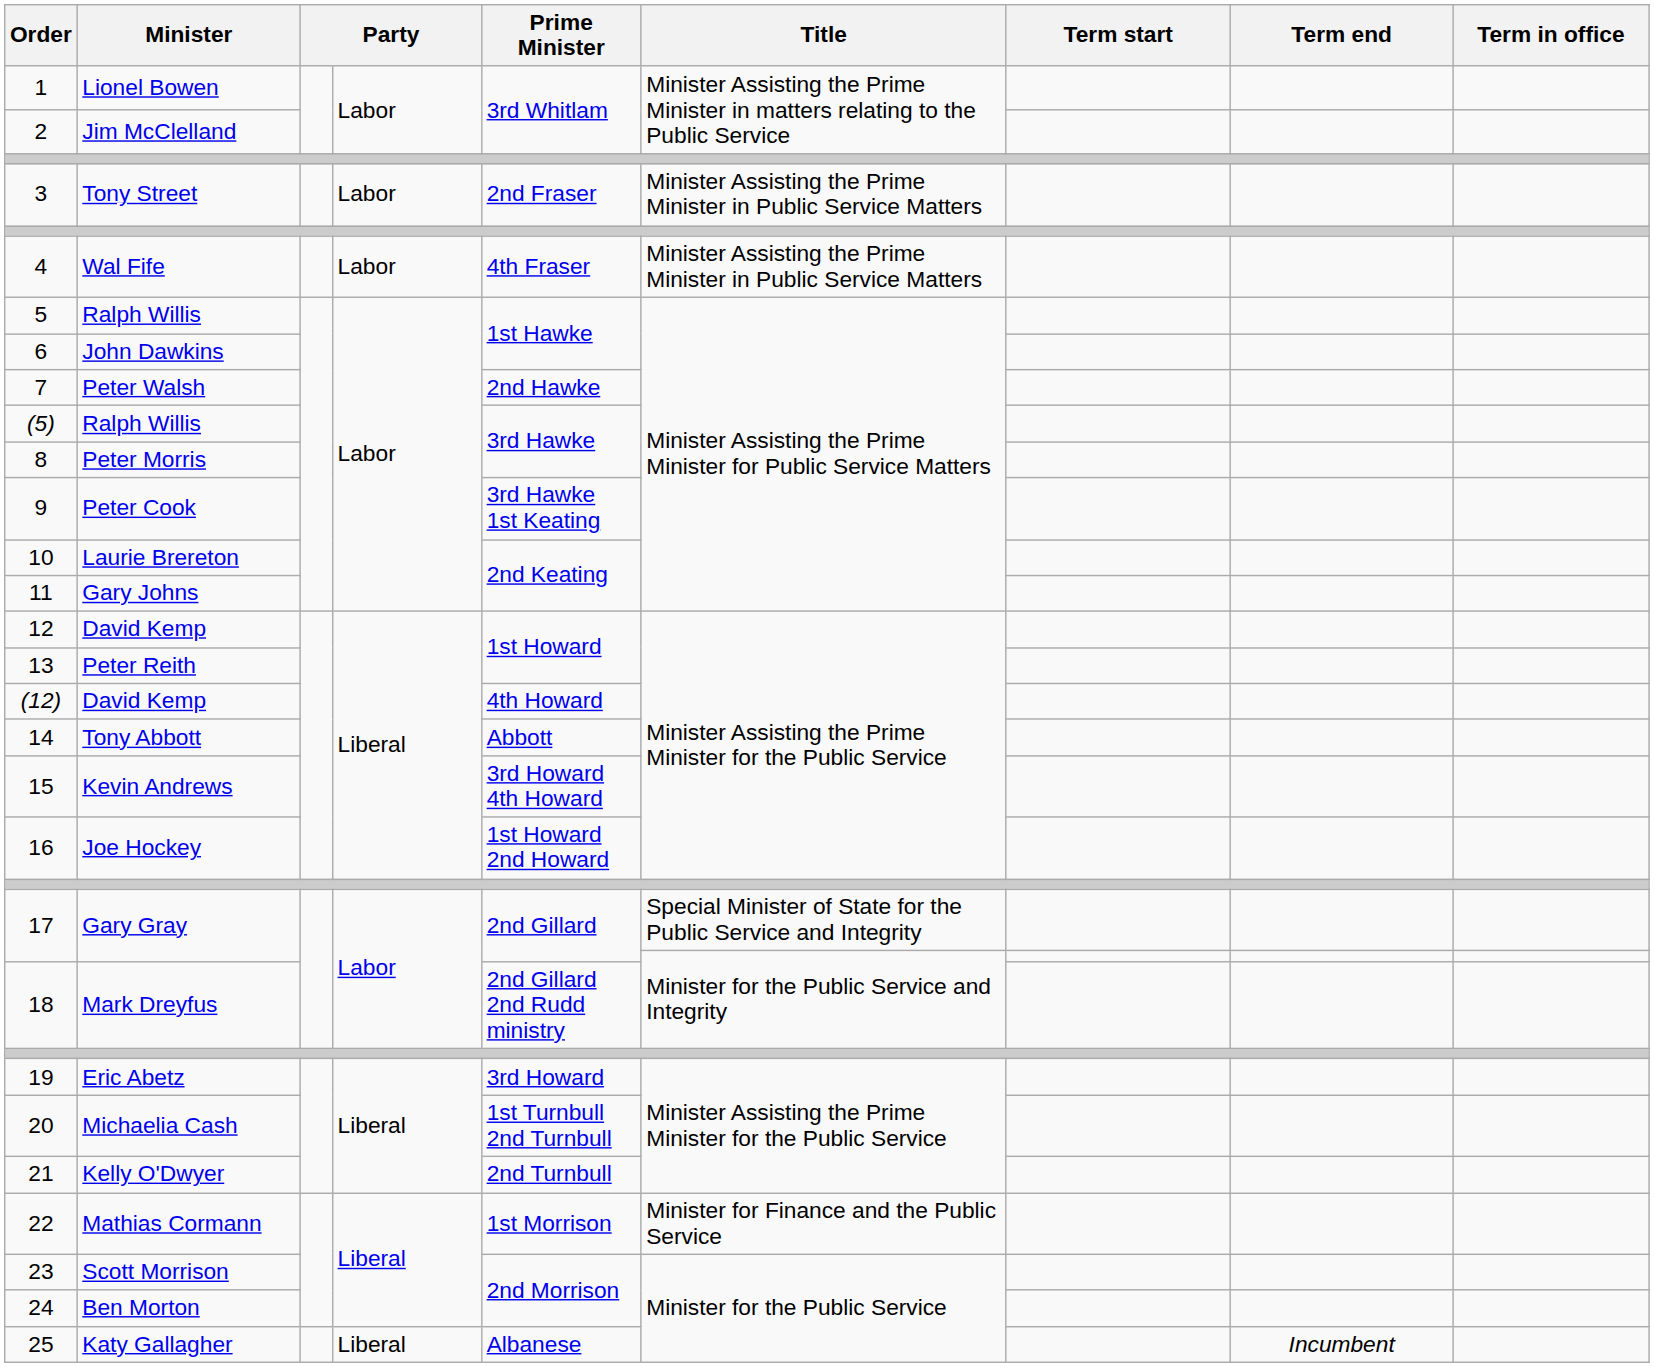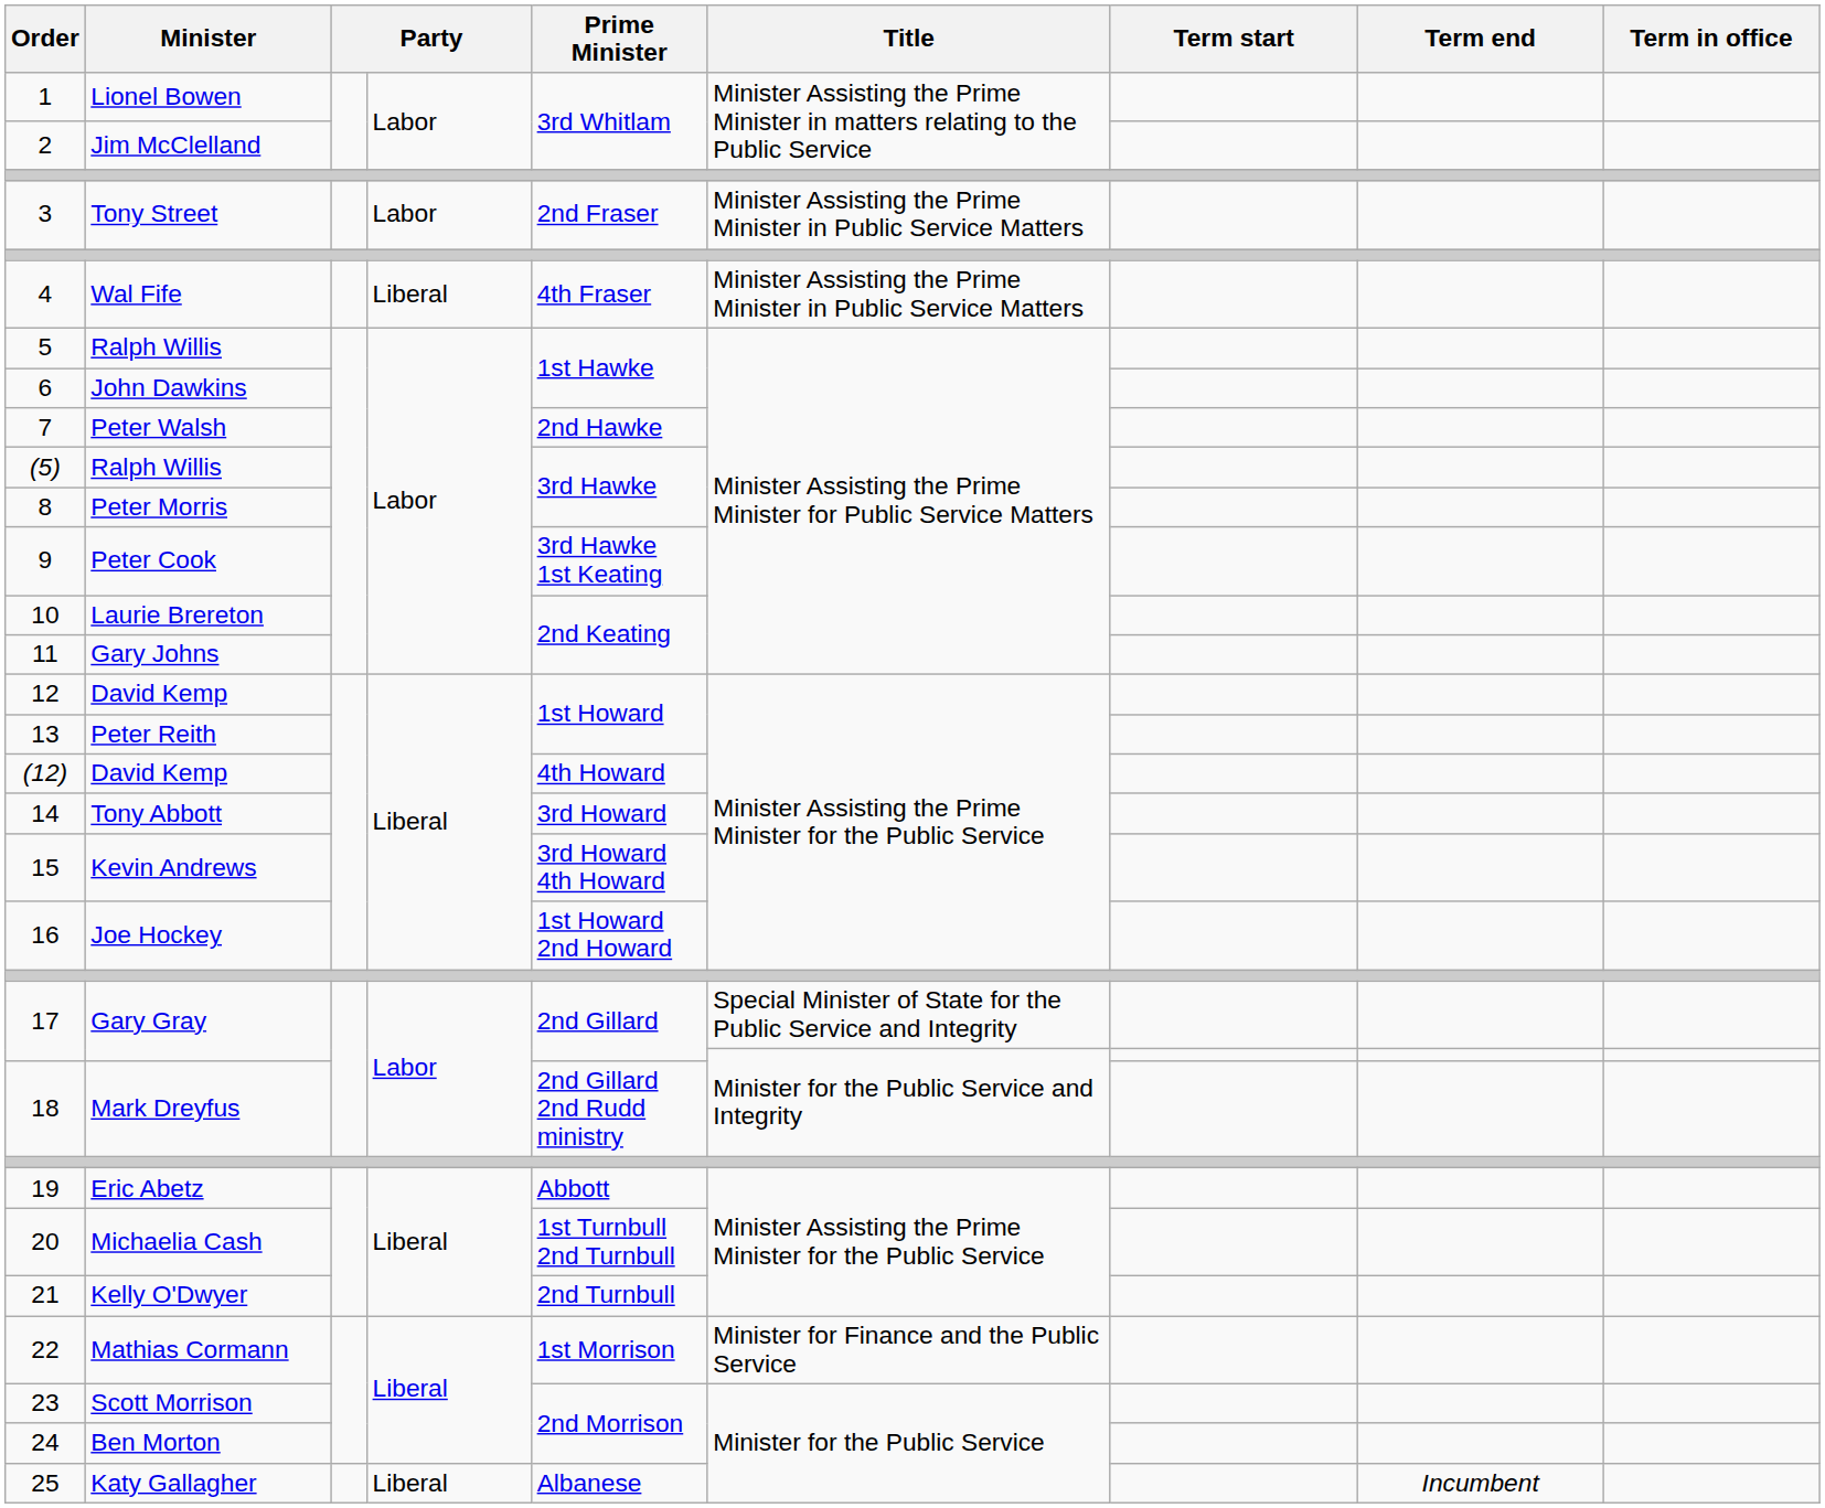4 | column 4: Labor -> Liberal
14 | Prime Minister: Abbott -> 3rd Howard
19 | Prime Minister: 3rd Howard -> Abbott
